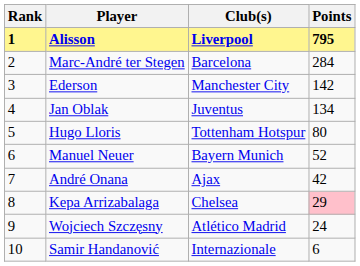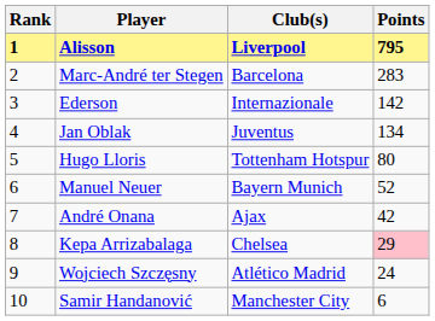Marc-André ter Stegen | Points: 284 -> 283
Ederson | Club(s): Manchester City -> Internazionale
Samir Handanović | Club(s): Internazionale -> Manchester City
